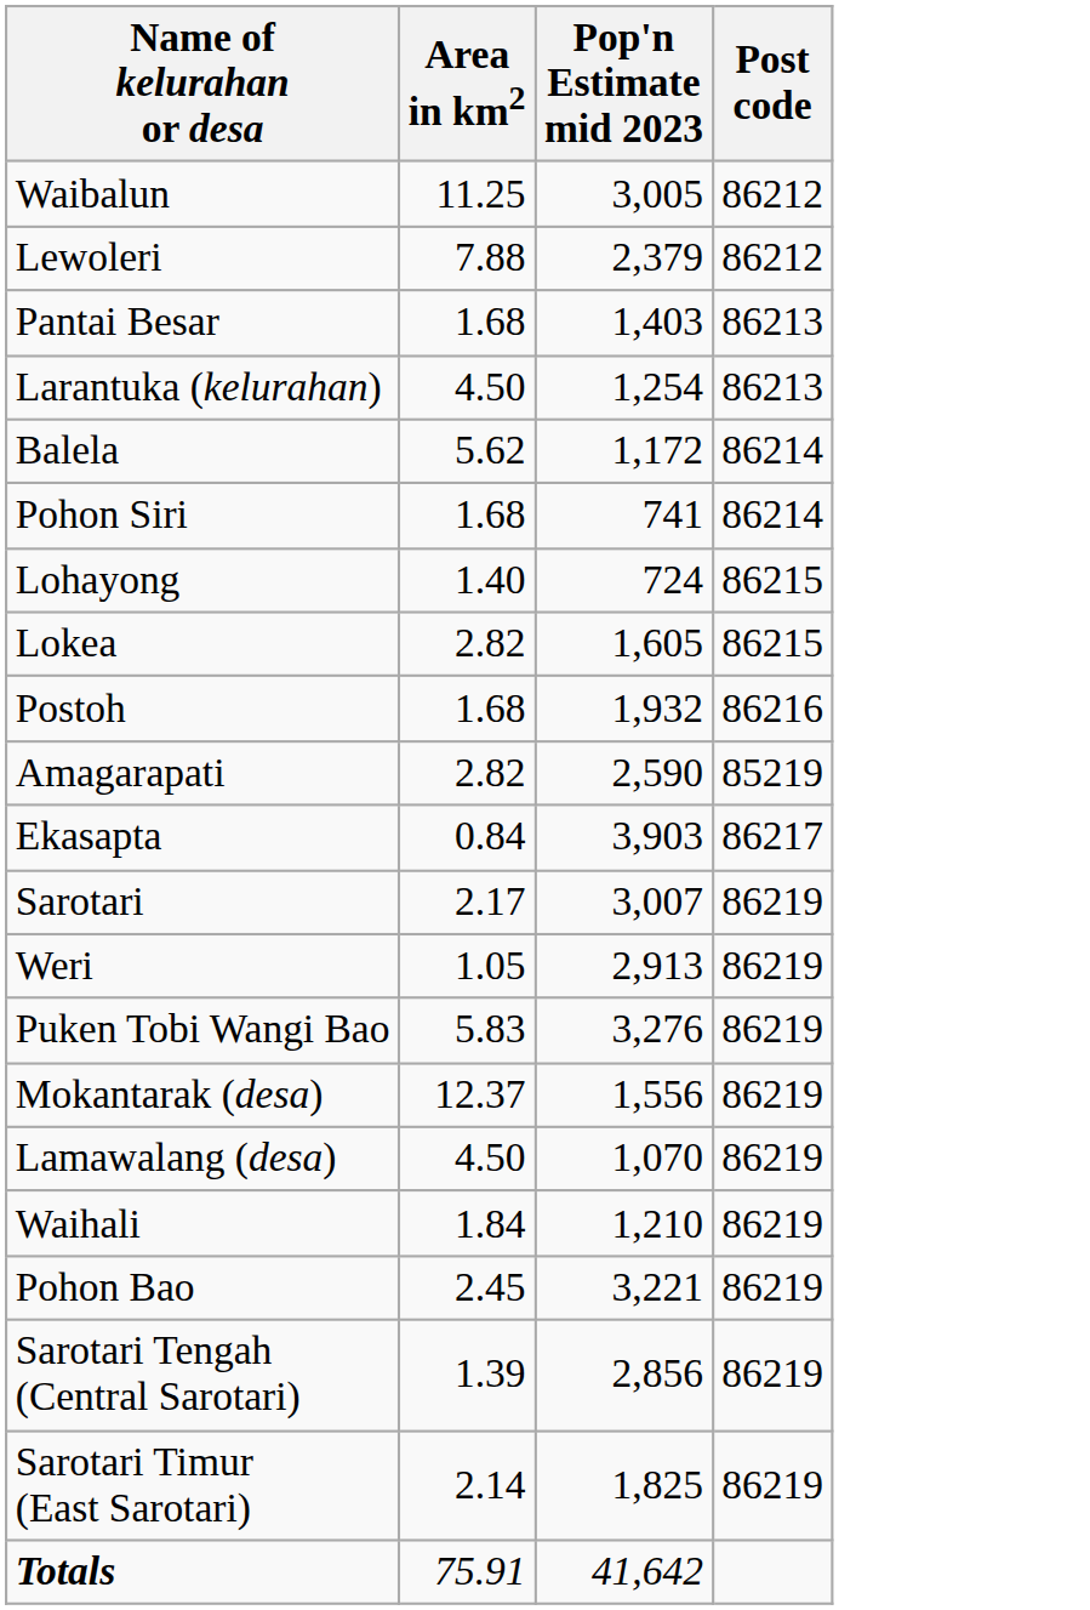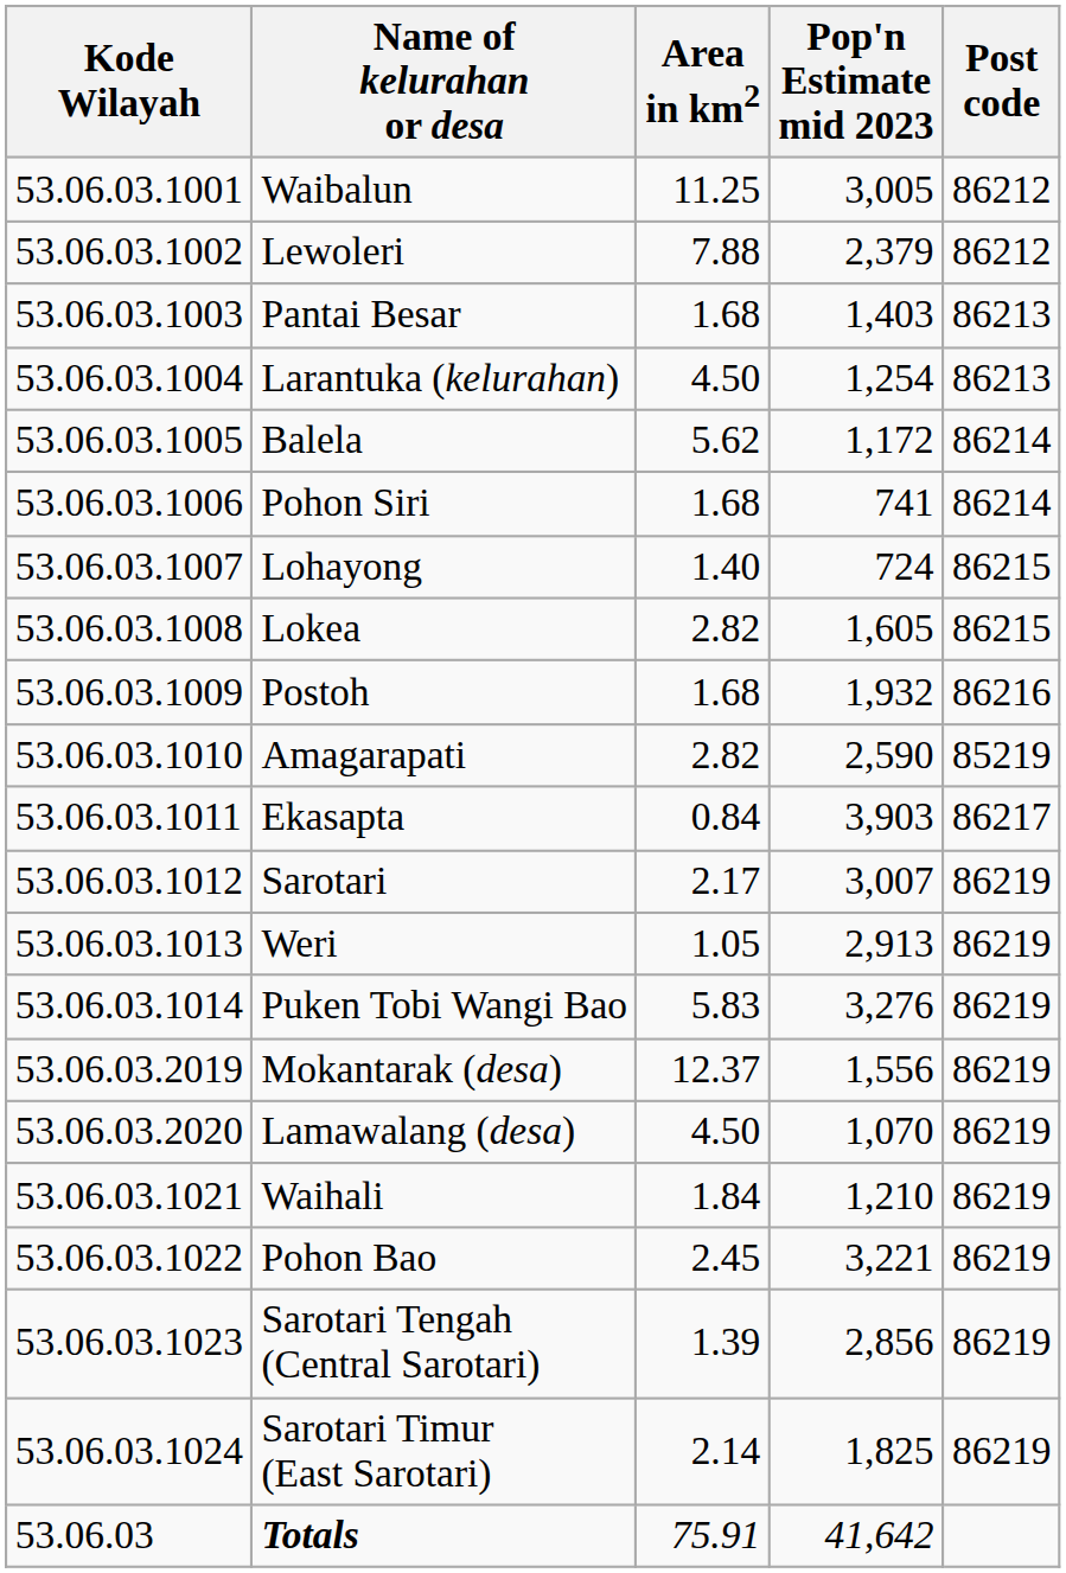+ column: Kode Wilayah | 53.06.03.1001 | 53.06.03.1002 | 53.06.03.1003 | 53.06.03.1004 | 53.06.03.1005 | 53.06.03.1006 | 53.06.03.1007 | 53.06.03.1008 | 53.06.03.1009 | 53.06.03.1010 | 53.06.03.1011 | 53.06.03.1012 | 53.06.03.1013 | 53.06.03.1014 | 53.06.03.2019 | 53.06.03.2020 | 53.06.03.1021 | 53.06.03.1022 | 53.06.03.1023 | 53.06.03.1024 | 53.06.03
